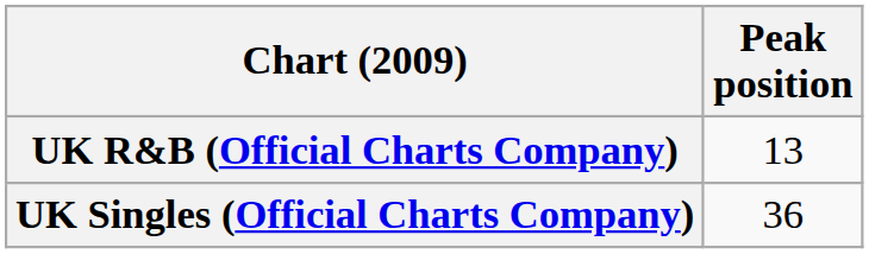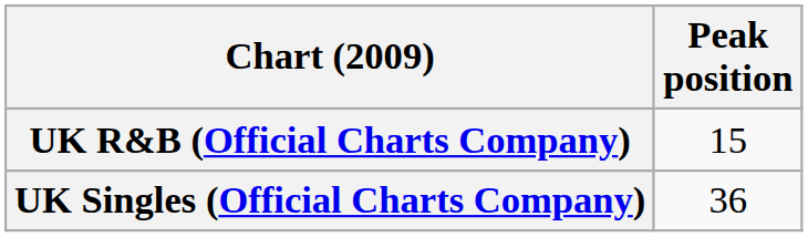UK R&B (Official Charts Company) | Peak position: 13 -> 15
